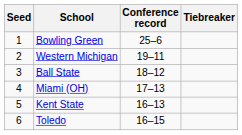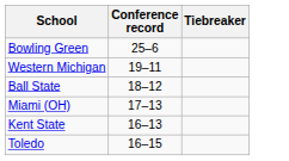- column: Seed | 1 | 2 | 3 | 4 | 5 | 6
